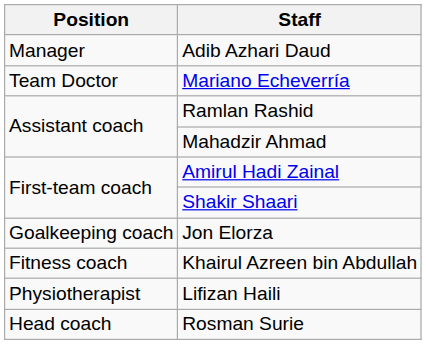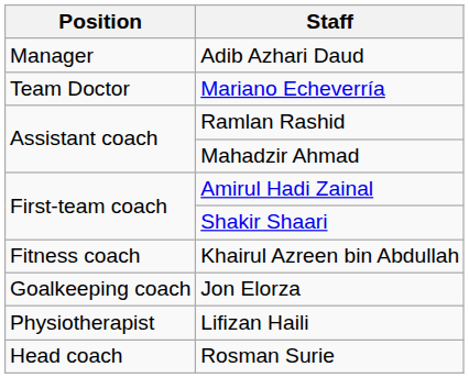rows swapped: Khairul Azreen bin Abdullah <-> Jon Elorza
